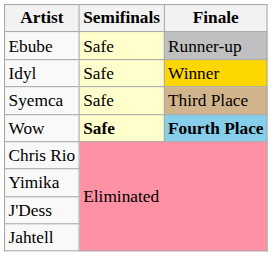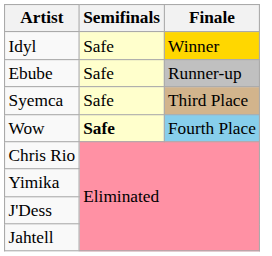rows swapped: Idyl <-> Ebube
Wow | Finale: bold -> normal
